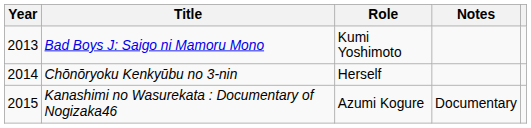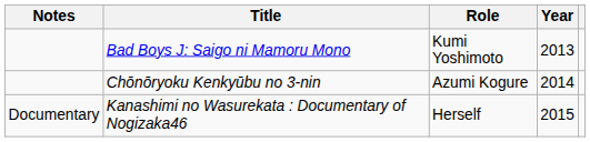columns swapped: Year <-> Notes
Chōnōryoku Kenkyūbu no 3-nin | Role: Herself -> Azumi Kogure
Kanashimi no Wasurekata : Documentary of Nogizaka46 | Role: Azumi Kogure -> Herself
